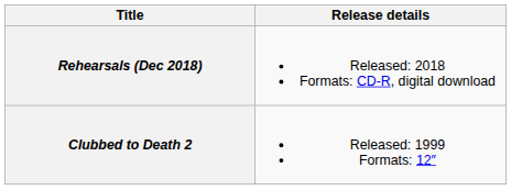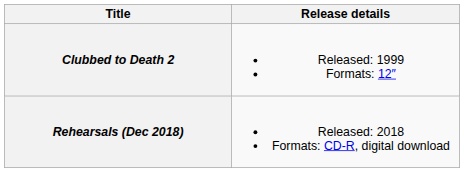rows swapped: Clubbed to Death 2 <-> Rehearsals (Dec 2018)
